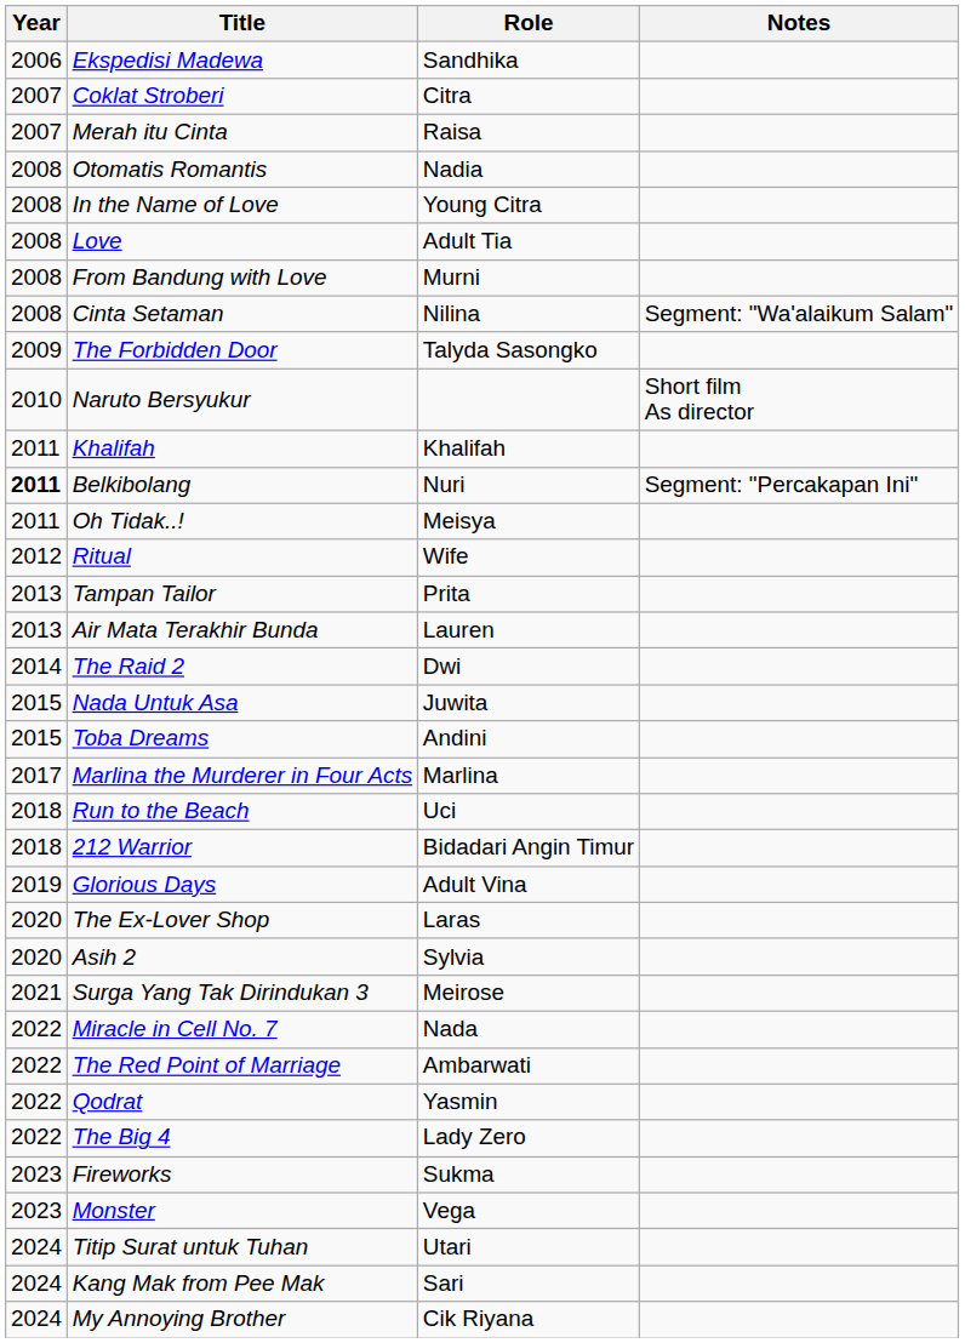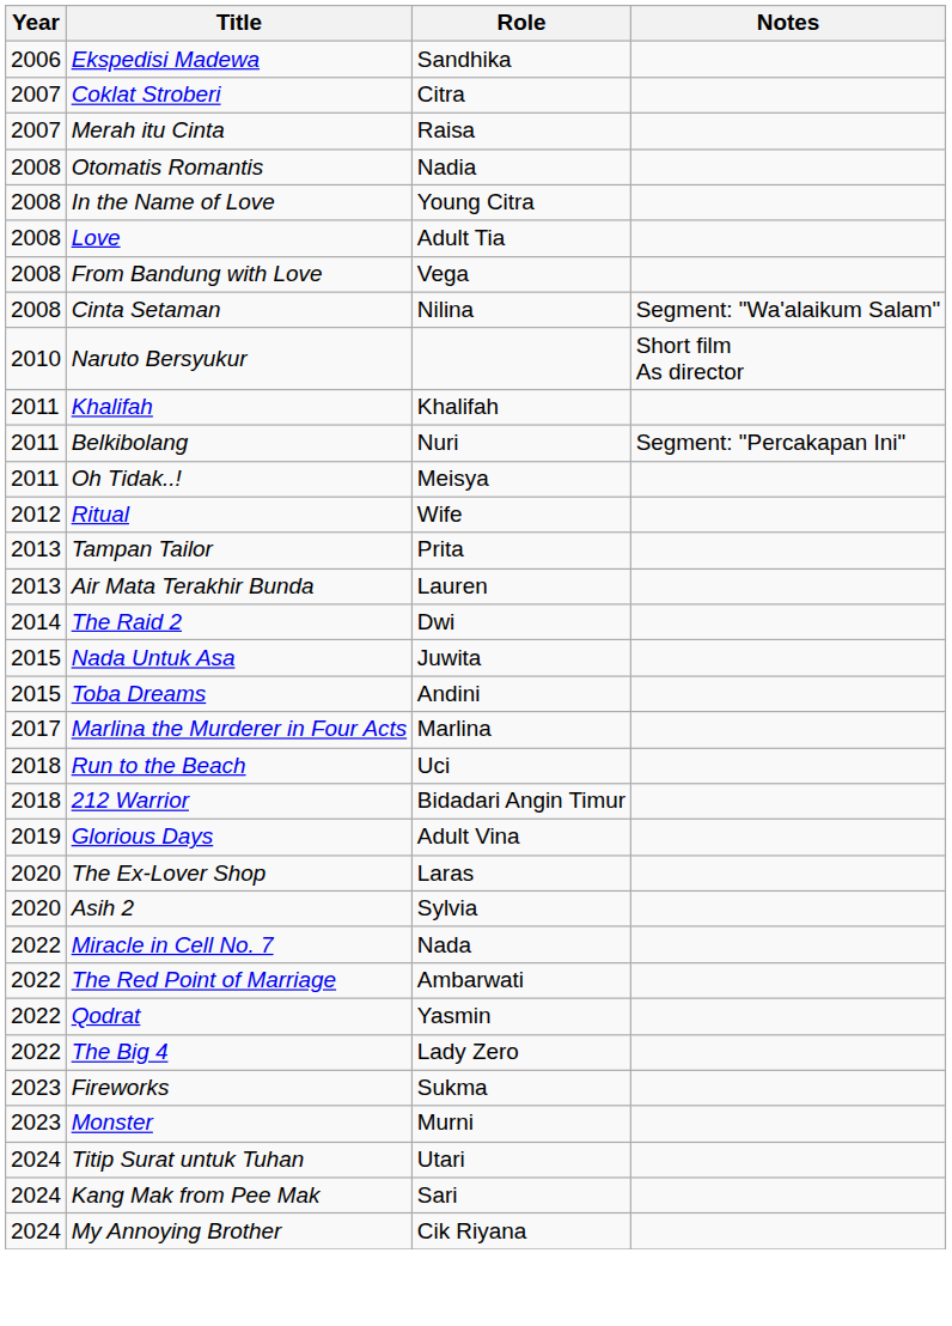From Bandung with Love | Role: Murni -> Vega
- row: 2009 | The Forbidden Door | Talyda Sasongko
Belkibolang | Year: bold -> normal
- row: 2021 | Surga Yang Tak Dirindukan 3 | Meirose
Monster | Role: Vega -> Murni
